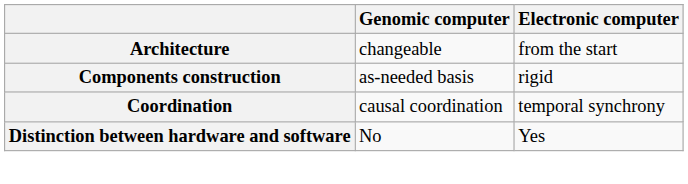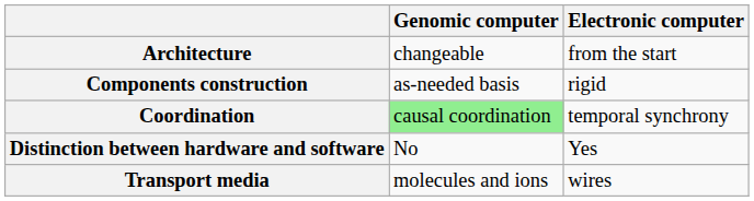Coordination | Genomic computer: no background -> lightgreen background
+ row: Transport media | molecules and ions | wires
